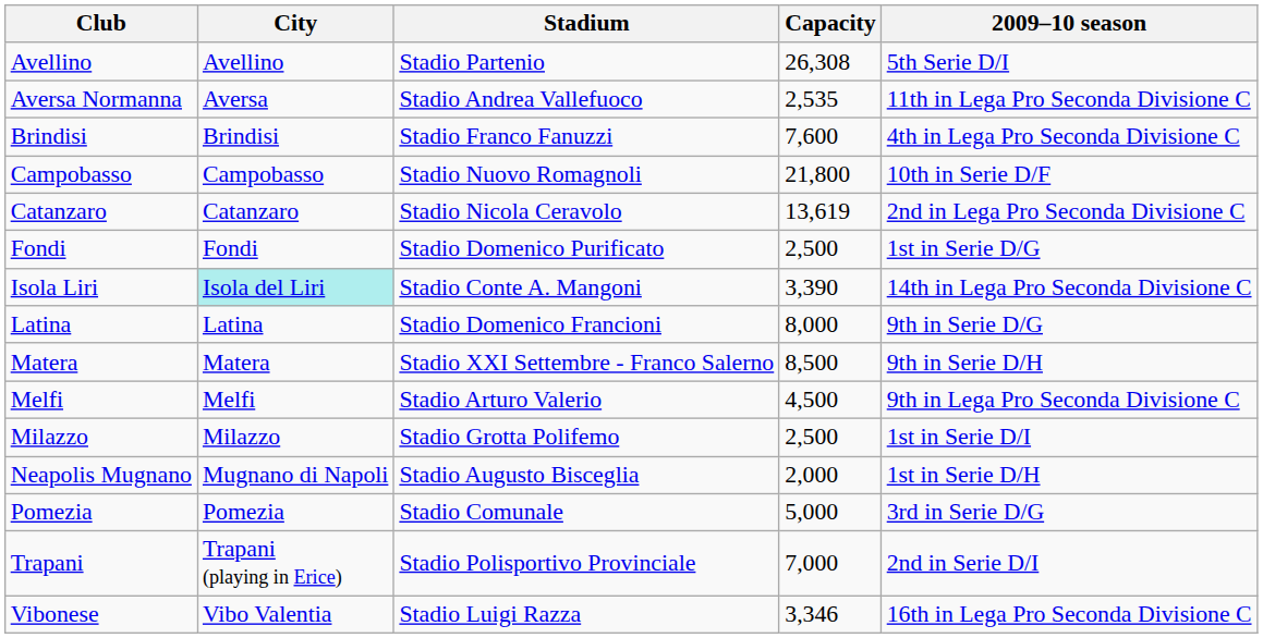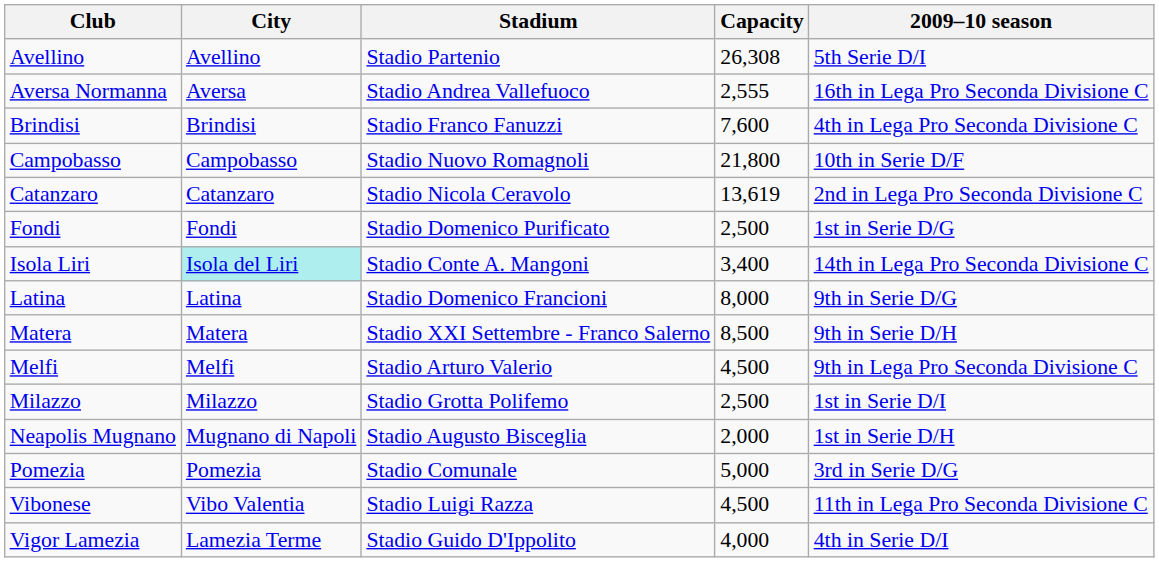Aversa Normanna | Capacity: 2,535 -> 2,555
Aversa Normanna | 2009–10 season: 11th in Lega Pro Seconda Divisione C -> 16th in Lega Pro Seconda Divisione C
Isola Liri | Capacity: 3,390 -> 3,400
- row: Trapani | Trapani (playing in Erice) | Stadio Polisportivo Provinciale | 7,000 | 2nd in Serie D/I
Vibonese | Capacity: 3,346 -> 4,500
Vibonese | 2009–10 season: 16th in Lega Pro Seconda Divisione C -> 11th in Lega Pro Seconda Divisione C
+ row: Vigor Lamezia | Lamezia Terme | Stadio Guido D'Ippolito | 4,000 | 4th in Serie D/I
